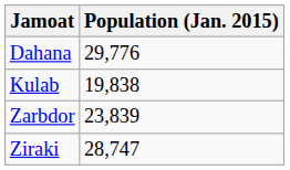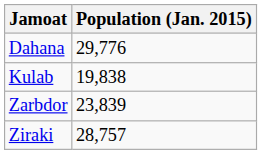Ziraki | Population (Jan. 2015): 28,747 -> 28,757
